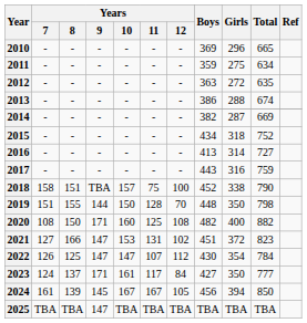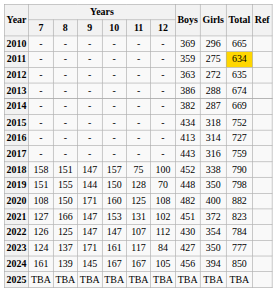2011 | Total: no background -> gold background
2018 | Years / 9: TBA -> 147
2025 | Years / 9: 147 -> TBA
